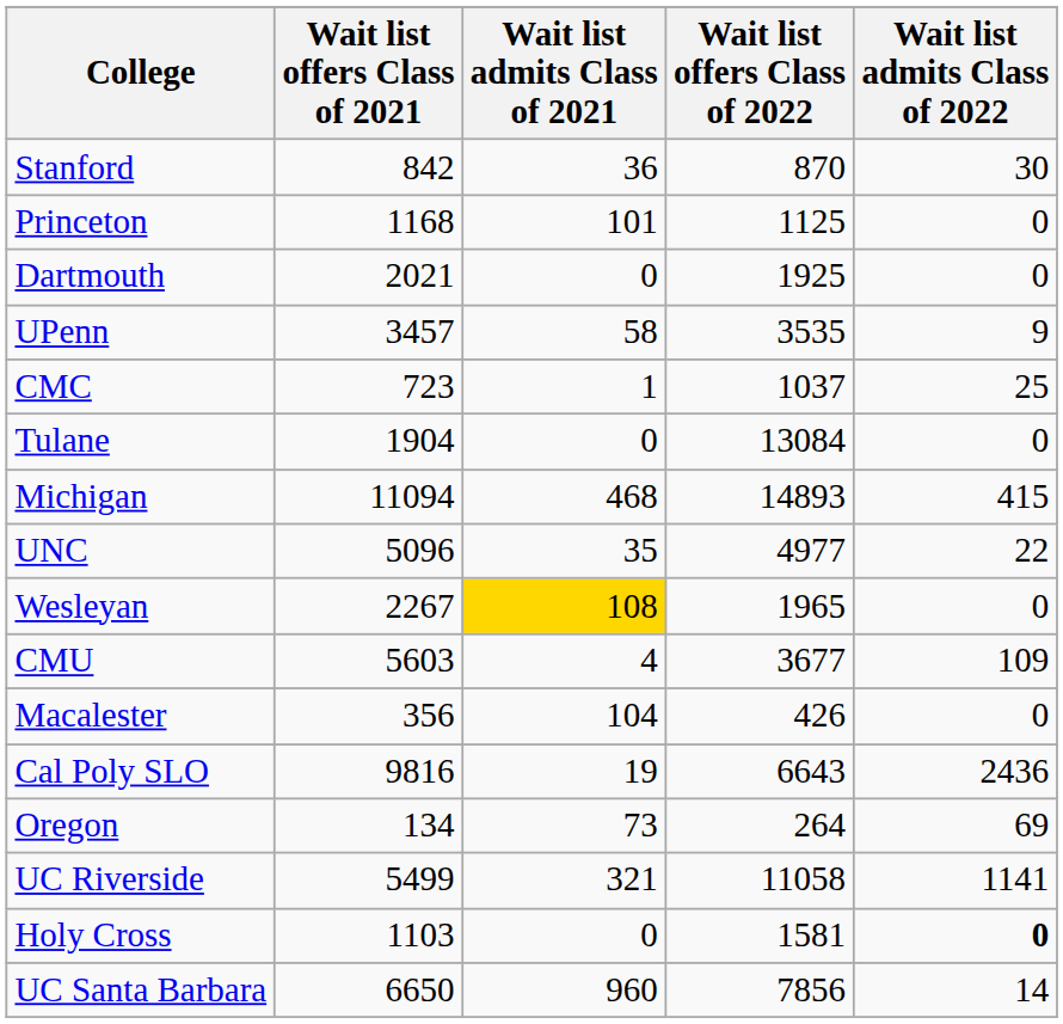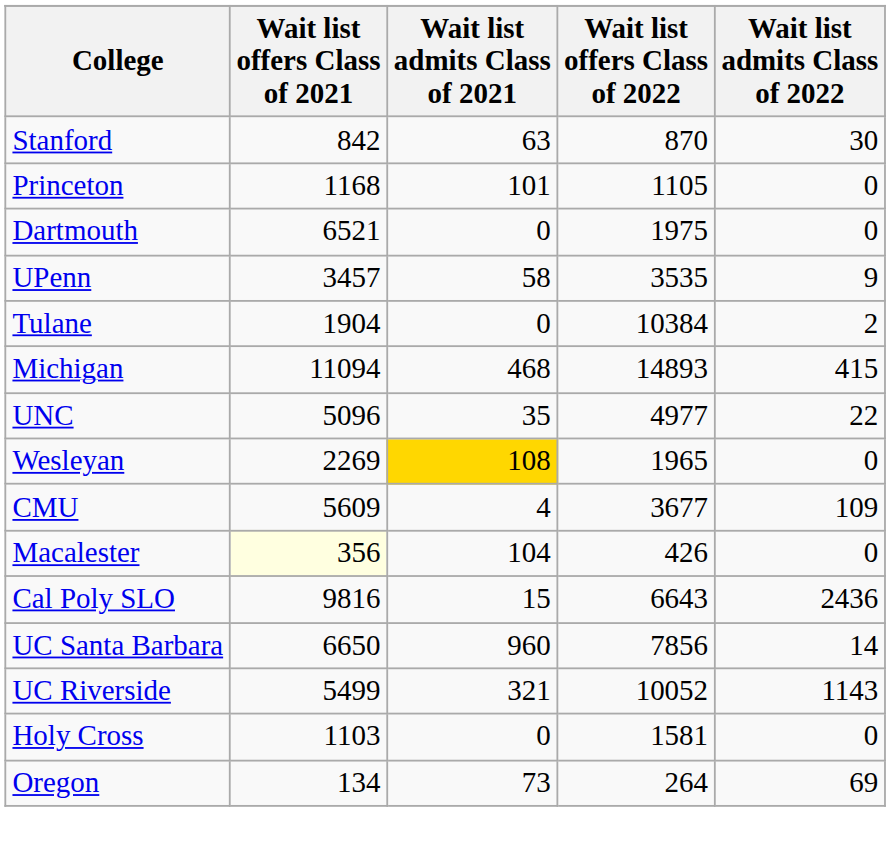Stanford | Wait list admits Class of 2021: 36 -> 63
Princeton | Wait list offers Class of 2022: 1125 -> 1105
Dartmouth | Wait list offers Class of 2021: 2021 -> 6521
Dartmouth | Wait list offers Class of 2022: 1925 -> 1975
- row: CMC | 723 | 1 | 1037 | 25
Tulane | Wait list offers Class of 2022: 13084 -> 10384
Tulane | Wait list admits Class of 2022: 0 -> 2
Wesleyan | Wait list offers Class of 2021: 2267 -> 2269
CMU | Wait list offers Class of 2021: 5603 -> 5609
Macalester | Wait list offers Class of 2021: no background -> lightyellow background
Cal Poly SLO | Wait list admits Class of 2021: 19 -> 15
rows swapped: UC Santa Barbara <-> Oregon
UC Riverside | Wait list offers Class of 2022: 11058 -> 10052
UC Riverside | Wait list admits Class of 2022: 1141 -> 1143
Holy Cross | Wait list admits Class of 2022: bold -> normal
